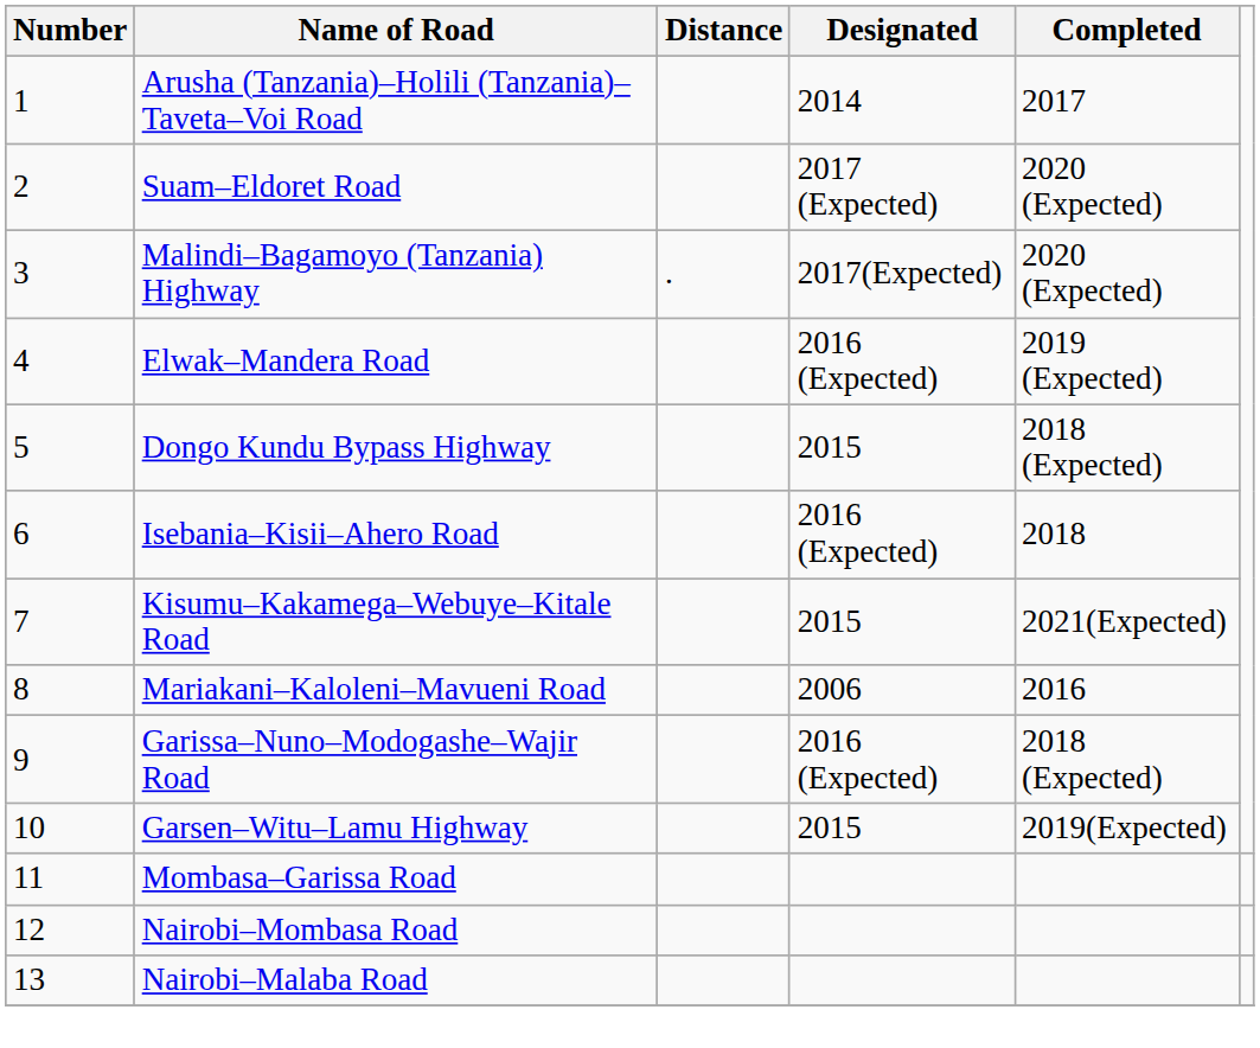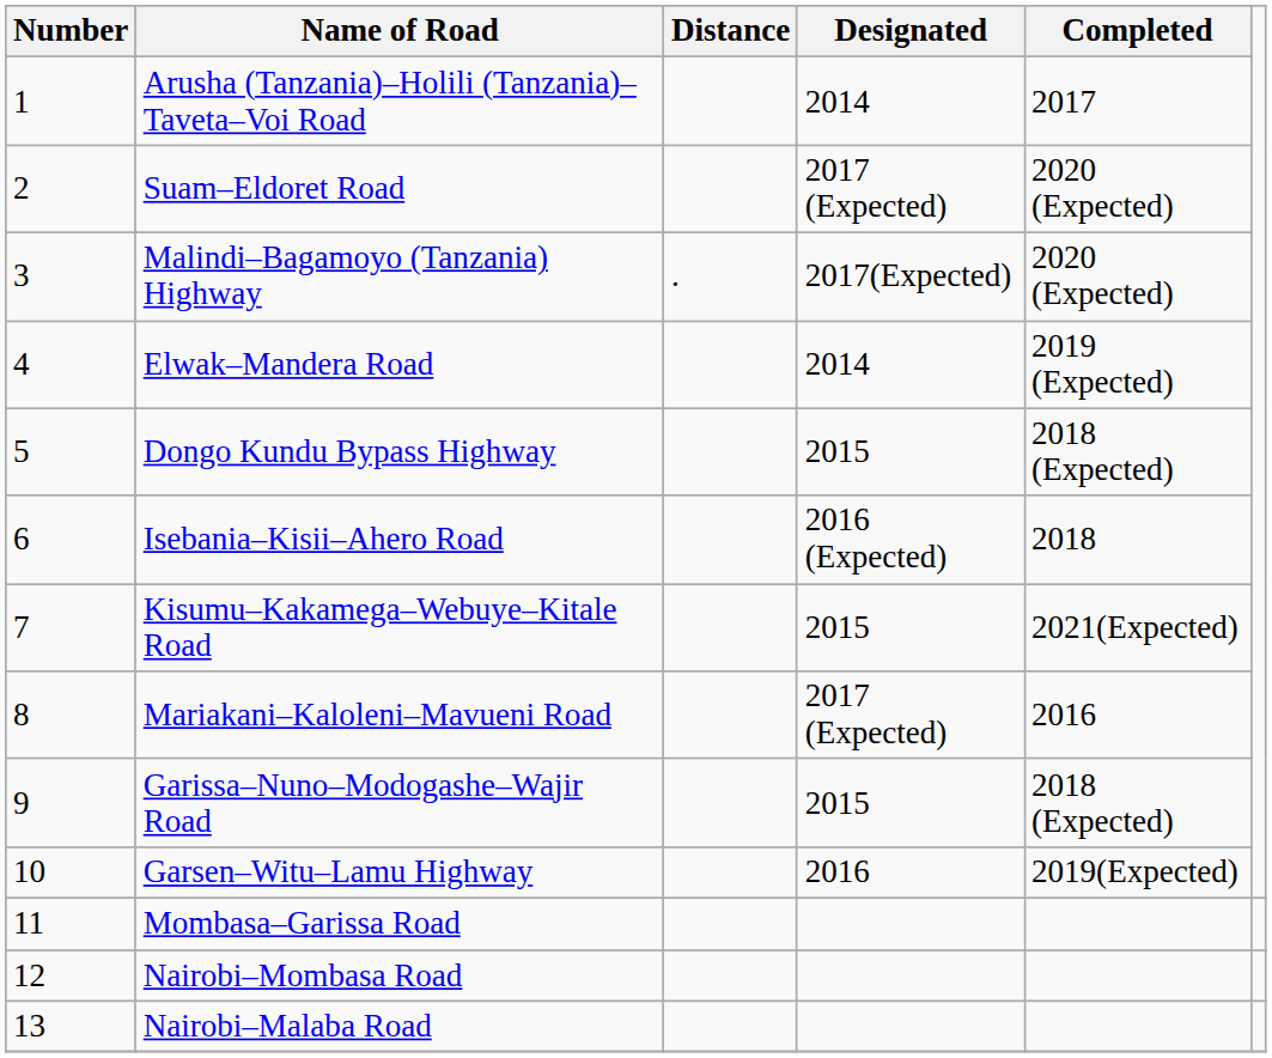Elwak–Mandera Road | Designated: 2016 (Expected) -> 2014
Mariakani–Kaloleni–Mavueni Road | Designated: 2006 -> 2017 (Expected)
Garissa–Nuno–Modogashe–Wajir Road | Designated: 2016 (Expected) -> 2015
Garsen–Witu–Lamu Highway | Designated: 2015 -> 2016
